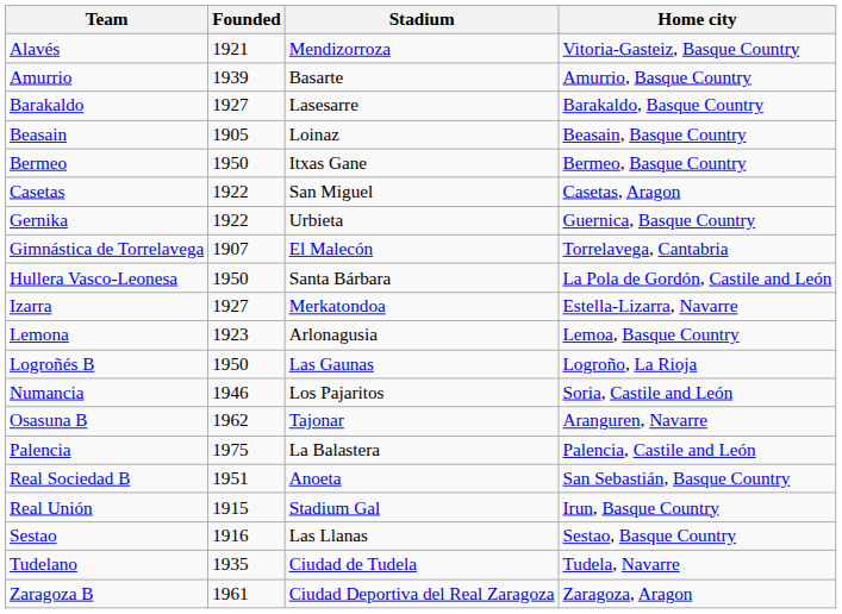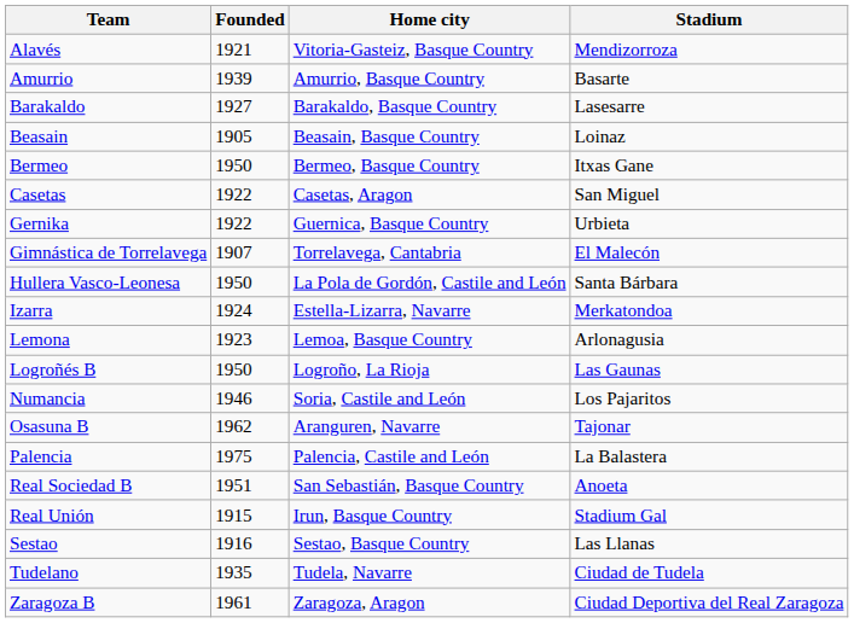columns swapped: Home city <-> Stadium
Izarra | Founded: 1927 -> 1924
